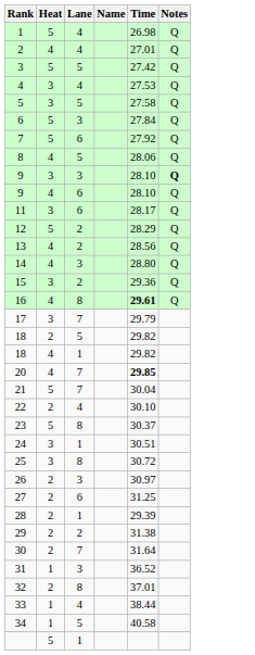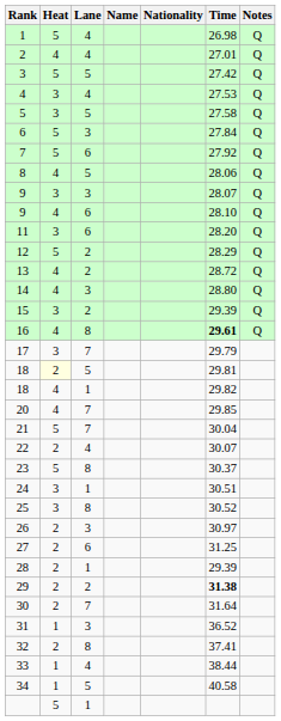+ column: Nationality
9 / 3 | Time: 28.10 -> 28.07
9 / 3 | Notes: bold -> normal
11 | Time: 28.17 -> 28.20
13 | Time: 28.56 -> 28.72
15 | Time: 29.36 -> 29.39
18 / 5 | Heat: no background -> lightyellow background
18 / 5 | Time: 29.82 -> 29.81
20 | Time: bold -> normal
22 | Time: 30.10 -> 30.07
25 | Time: 30.72 -> 30.52
29 | Time: normal -> bold
32 | Time: 37.01 -> 37.41
